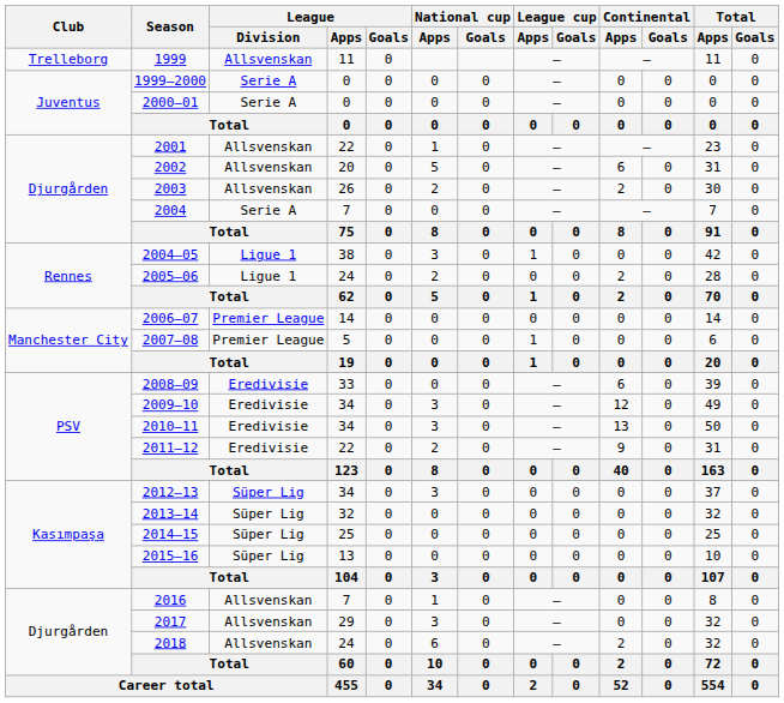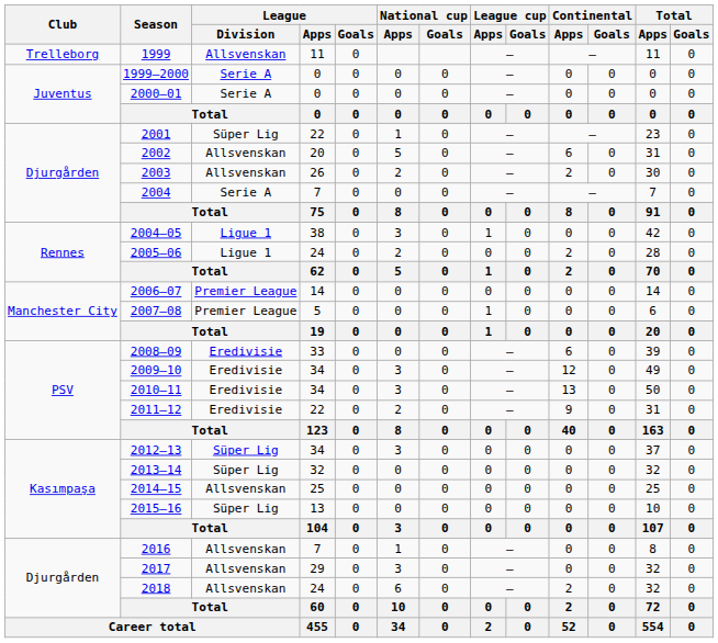2001 | League / Division: Allsvenskan -> Süper Lig
2014–15 | League / Division: Süper Lig -> Allsvenskan
